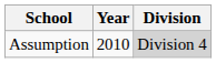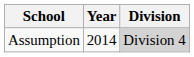Assumption | Year: 2010 -> 2014
